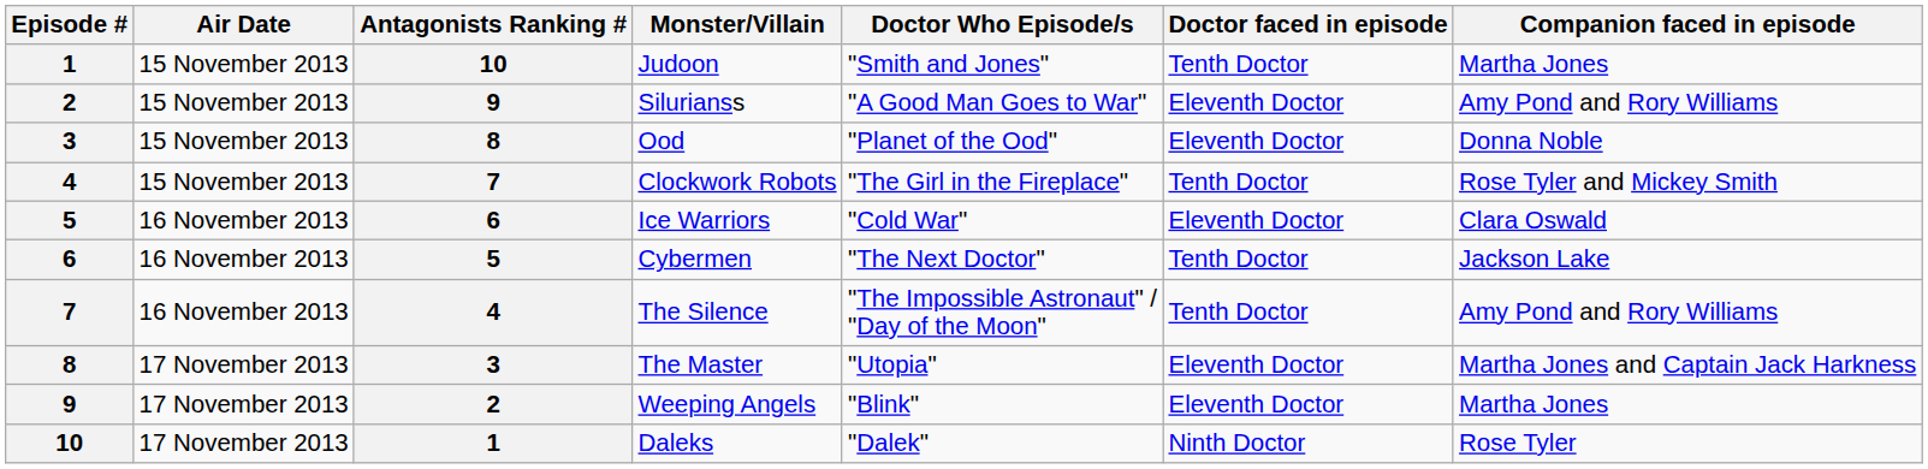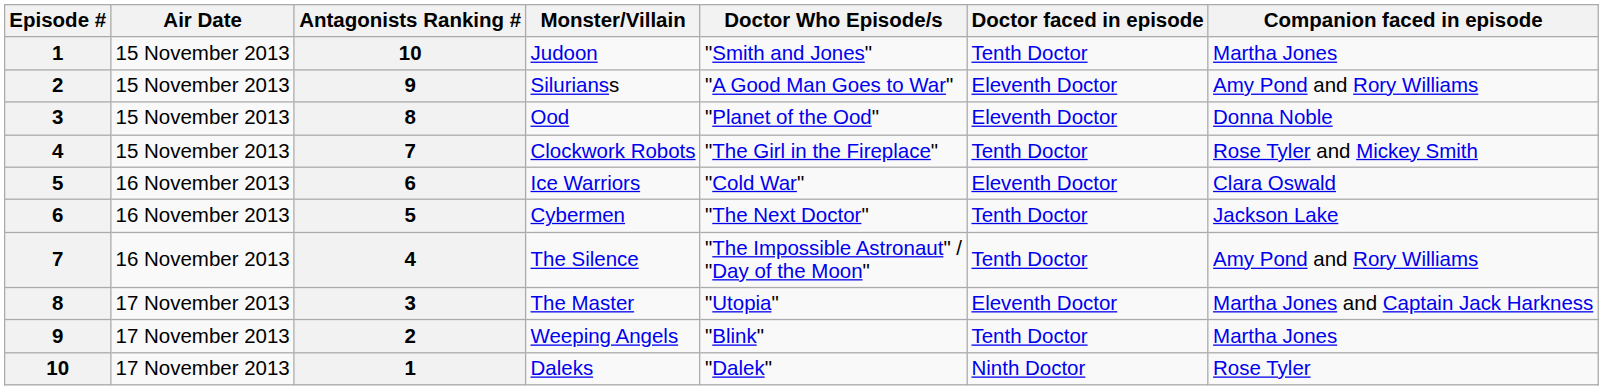Weeping Angels | Doctor faced in episode: Eleventh Doctor -> Tenth Doctor
